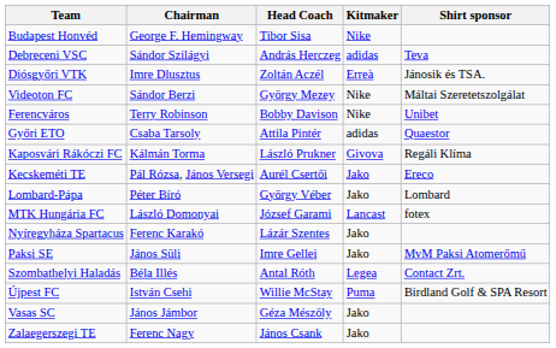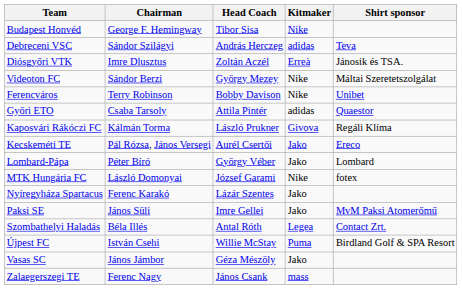MTK Hungária FC | Kitmaker: Lancast -> Nike
Zalaegerszegi TE | Kitmaker: Jako -> mass
